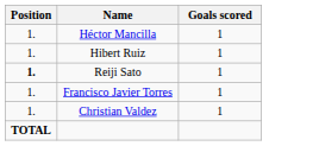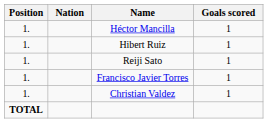+ column: Nation
Reiji Sato | Position: bold -> normal
